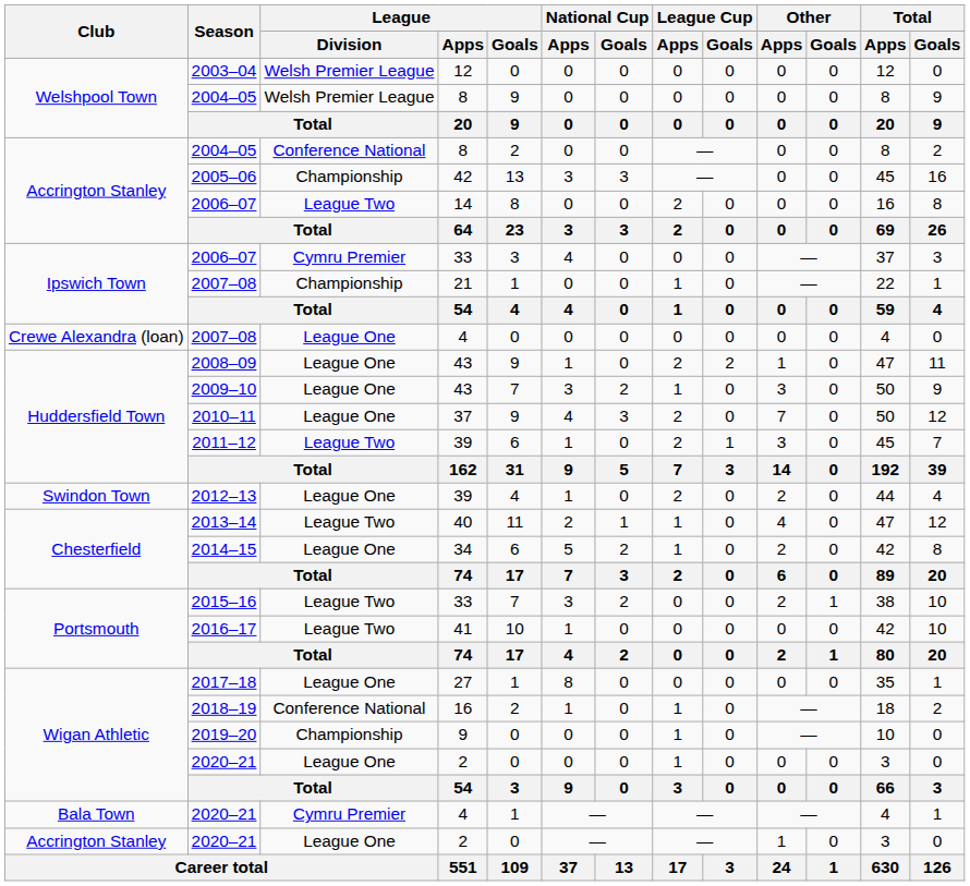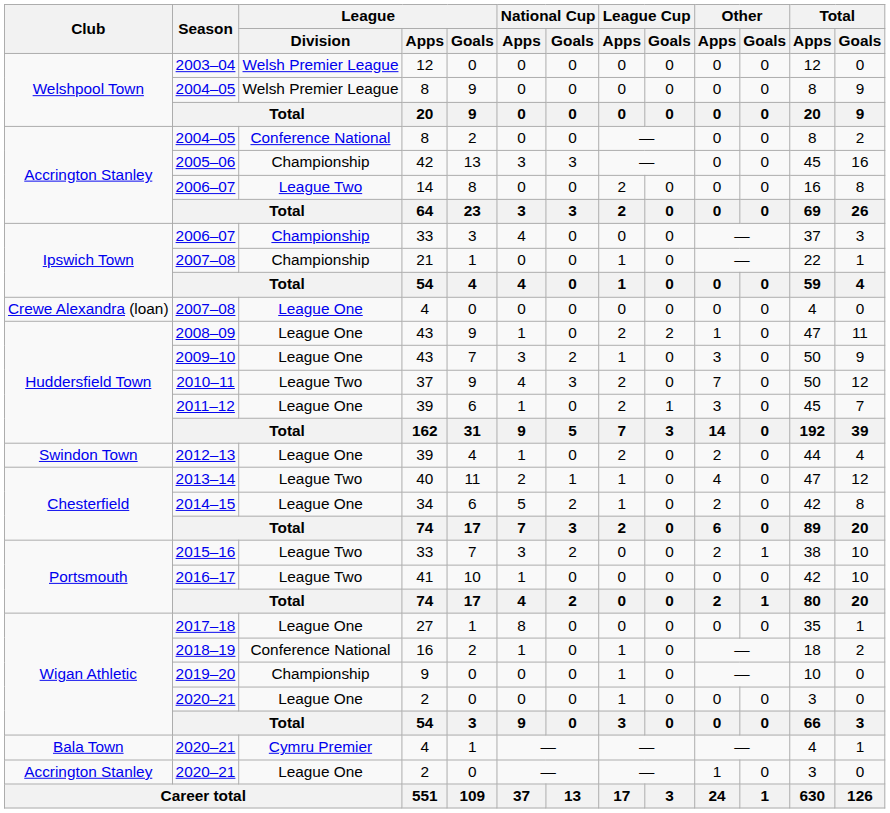Ipswich Town / 2006–07 | League / Division: Cymru Premier -> Championship
2010–11 | League / Division: League One -> League Two
2011–12 | League / Division: League Two -> League One
